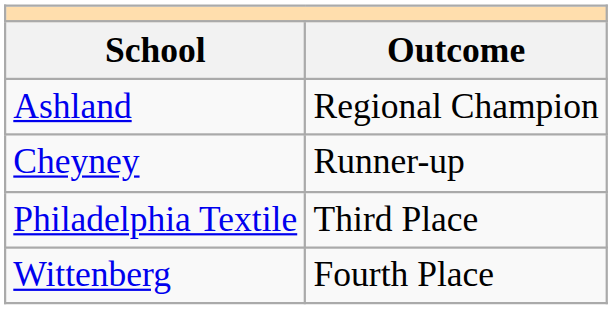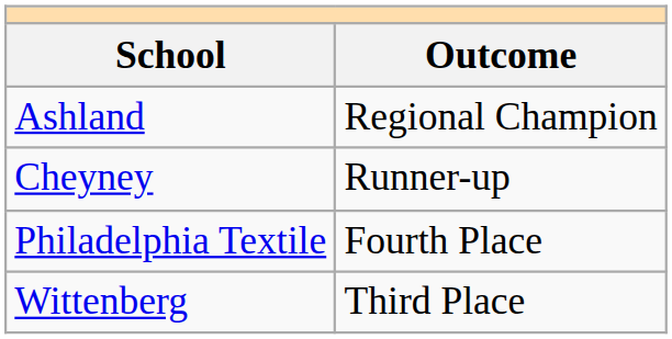Philadelphia Textile | Outcome: Third Place -> Fourth Place
Wittenberg | Outcome: Fourth Place -> Third Place
